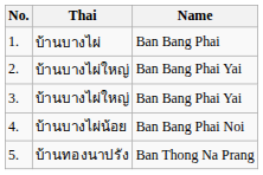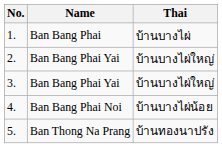columns swapped: Name <-> Thai
